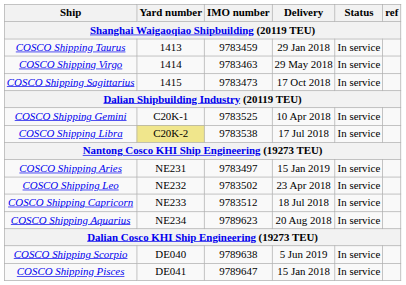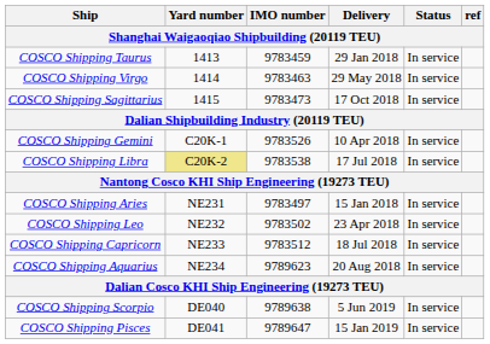COSCO Shipping Gemini | IMO number: 9783525 -> 9783526
COSCO Shipping Aries | Delivery: 15 Jan 2019 -> 15 Jan 2018
COSCO Shipping Pisces | Delivery: 15 Jan 2018 -> 15 Jan 2019
